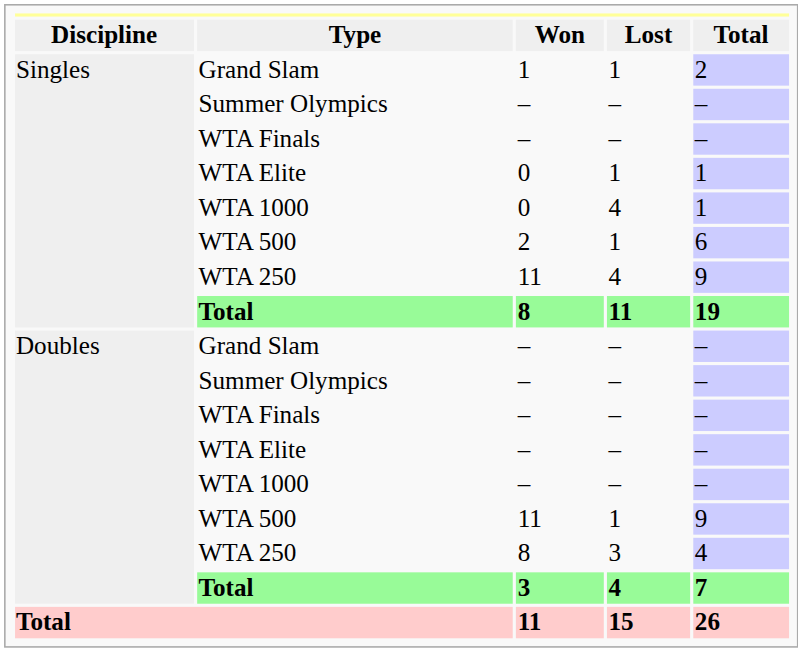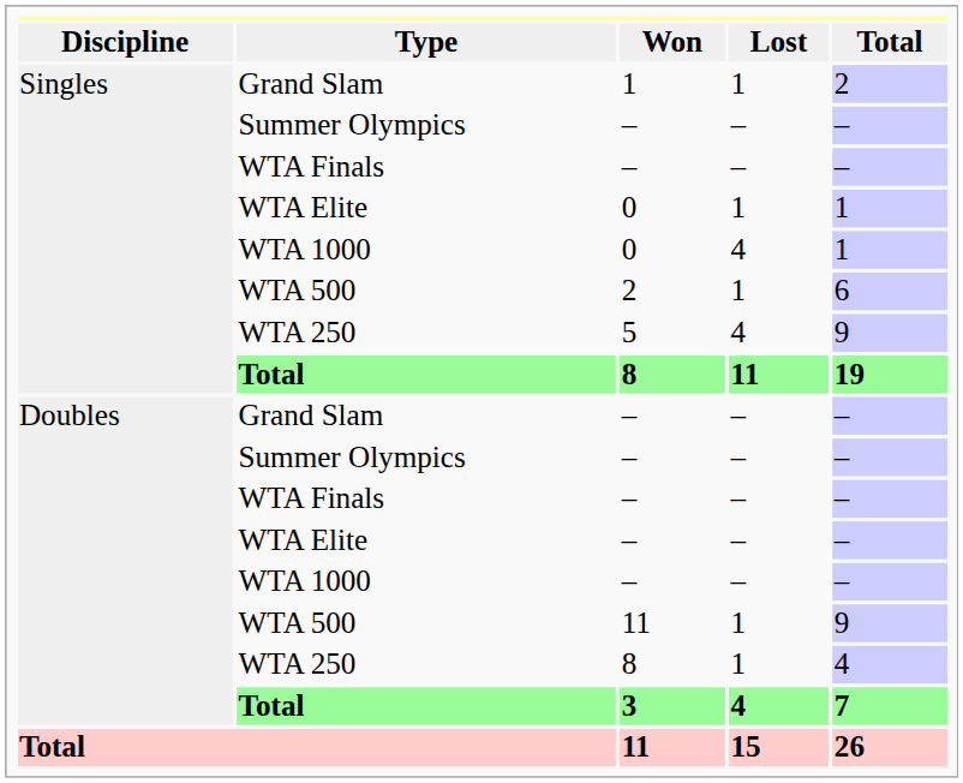Singles / WTA 250 | Won: 11 -> 5
Doubles / WTA 250 | Lost: 3 -> 1
